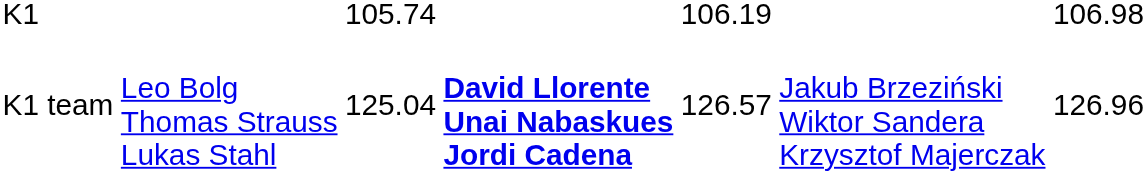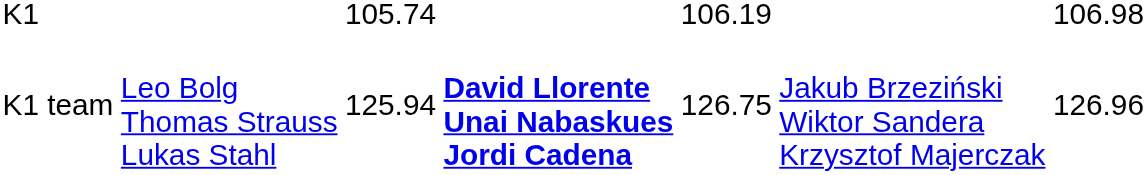K1 team | column 3: 125.04 -> 125.94
K1 team | column 5: 126.57 -> 126.75
